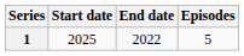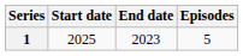1 | End date: 2022 -> 2023
